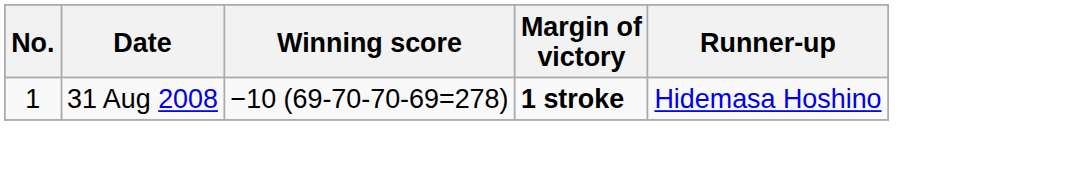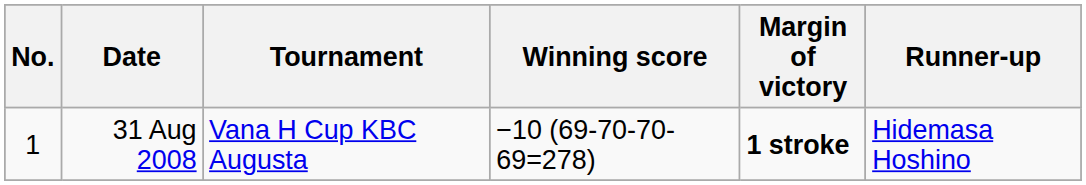+ column: Tournament | Vana H Cup KBC Augusta
